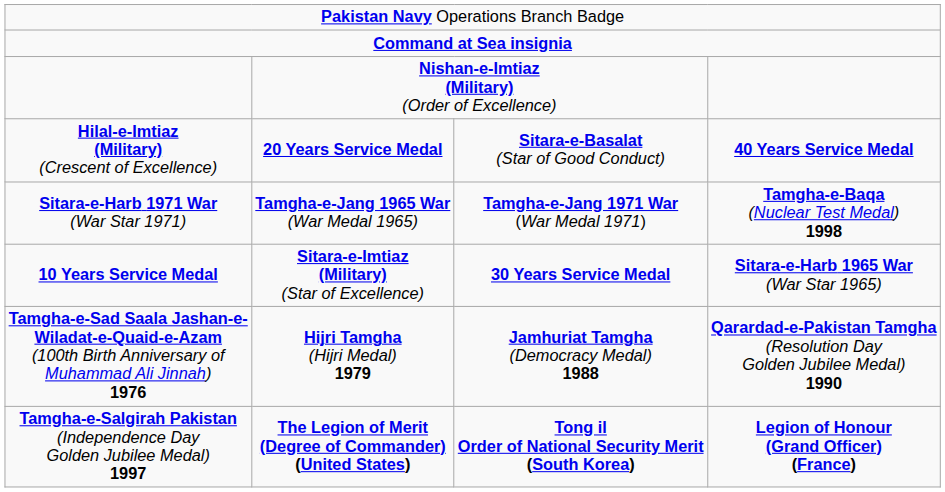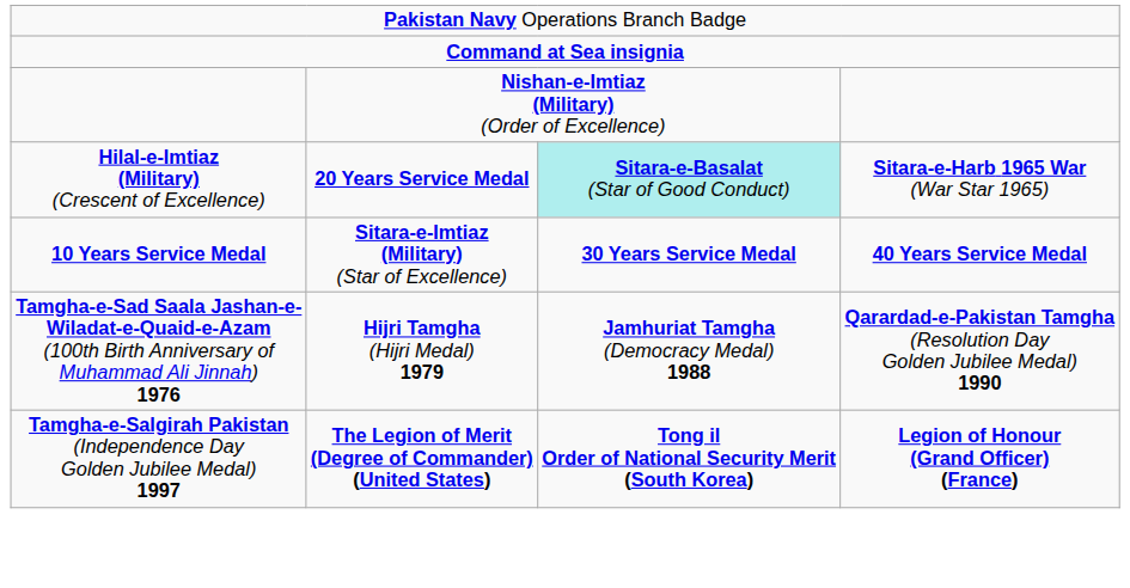Hilal-e-Imtiaz (Military) (Crescent of Excellence) | column 3: no background -> paleturquoise background
Hilal-e-Imtiaz (Military) (Crescent of Excellence) | column 4: 40 Years Service Medal -> Sitara-e-Harb 1965 War (War Star 1965)
- row: Sitara-e-Harb 1971 War (War Star 1971) | Tamgha-e-Jang 1965 War (War Medal 1965) | Tamgha-e-Jang 1971 War (War Medal 1971) | Tamgha-e-Baqa (Nuclear Test Medal) 1998
10 Years Service Medal | column 4: Sitara-e-Harb 1965 War (War Star 1965) -> 40 Years Service Medal
